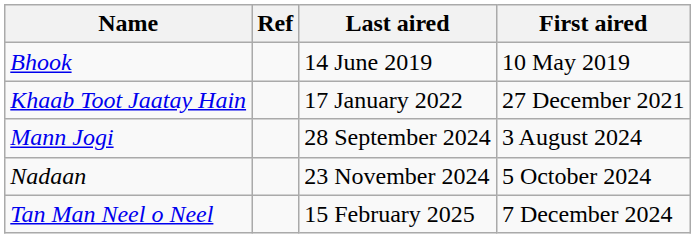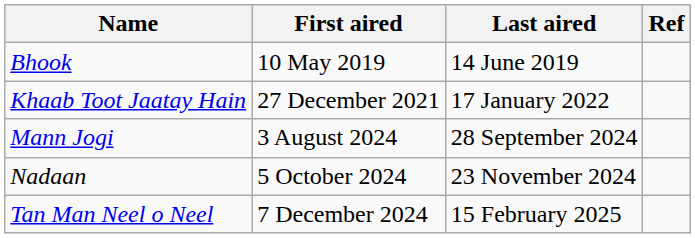columns swapped: First aired <-> Ref
